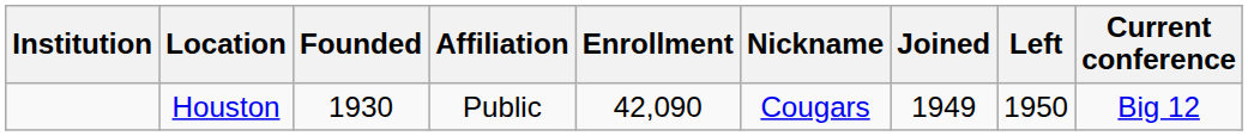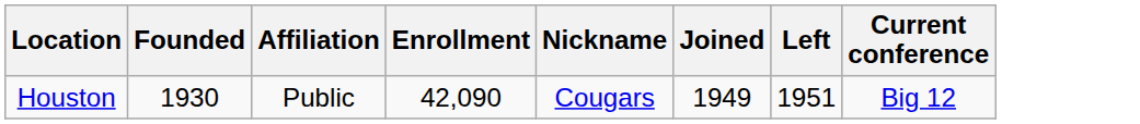- column: Institution
Houston | Left: 1950 -> 1951
